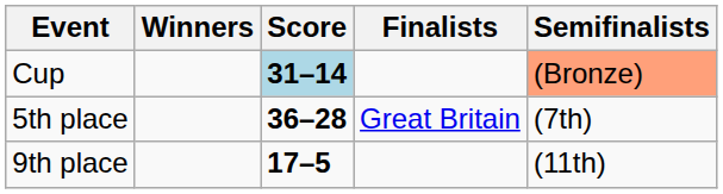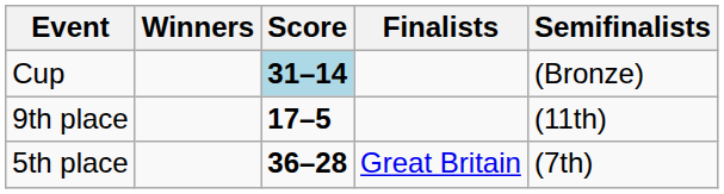Cup | Semifinalists: lightsalmon background -> no background
rows swapped: 5th place <-> 9th place
